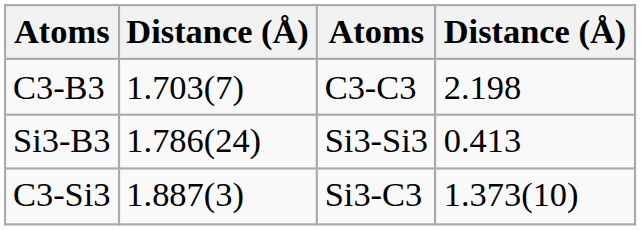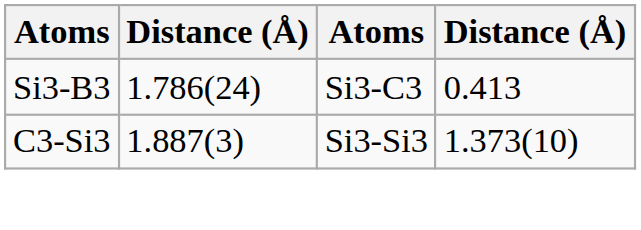- row: C3-B3 | 1.703(7) | C3-C3 | 2.198
Si3-B3 | column 3: Si3-Si3 -> Si3-C3
C3-Si3 | column 3: Si3-C3 -> Si3-Si3
